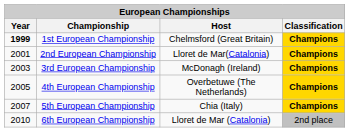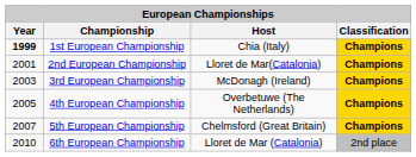1st European Championship | Host: Chelmsford (Great Britain) -> Chia (Italy)
5th European Championship | Host: Chia (Italy) -> Chelmsford (Great Britain)
